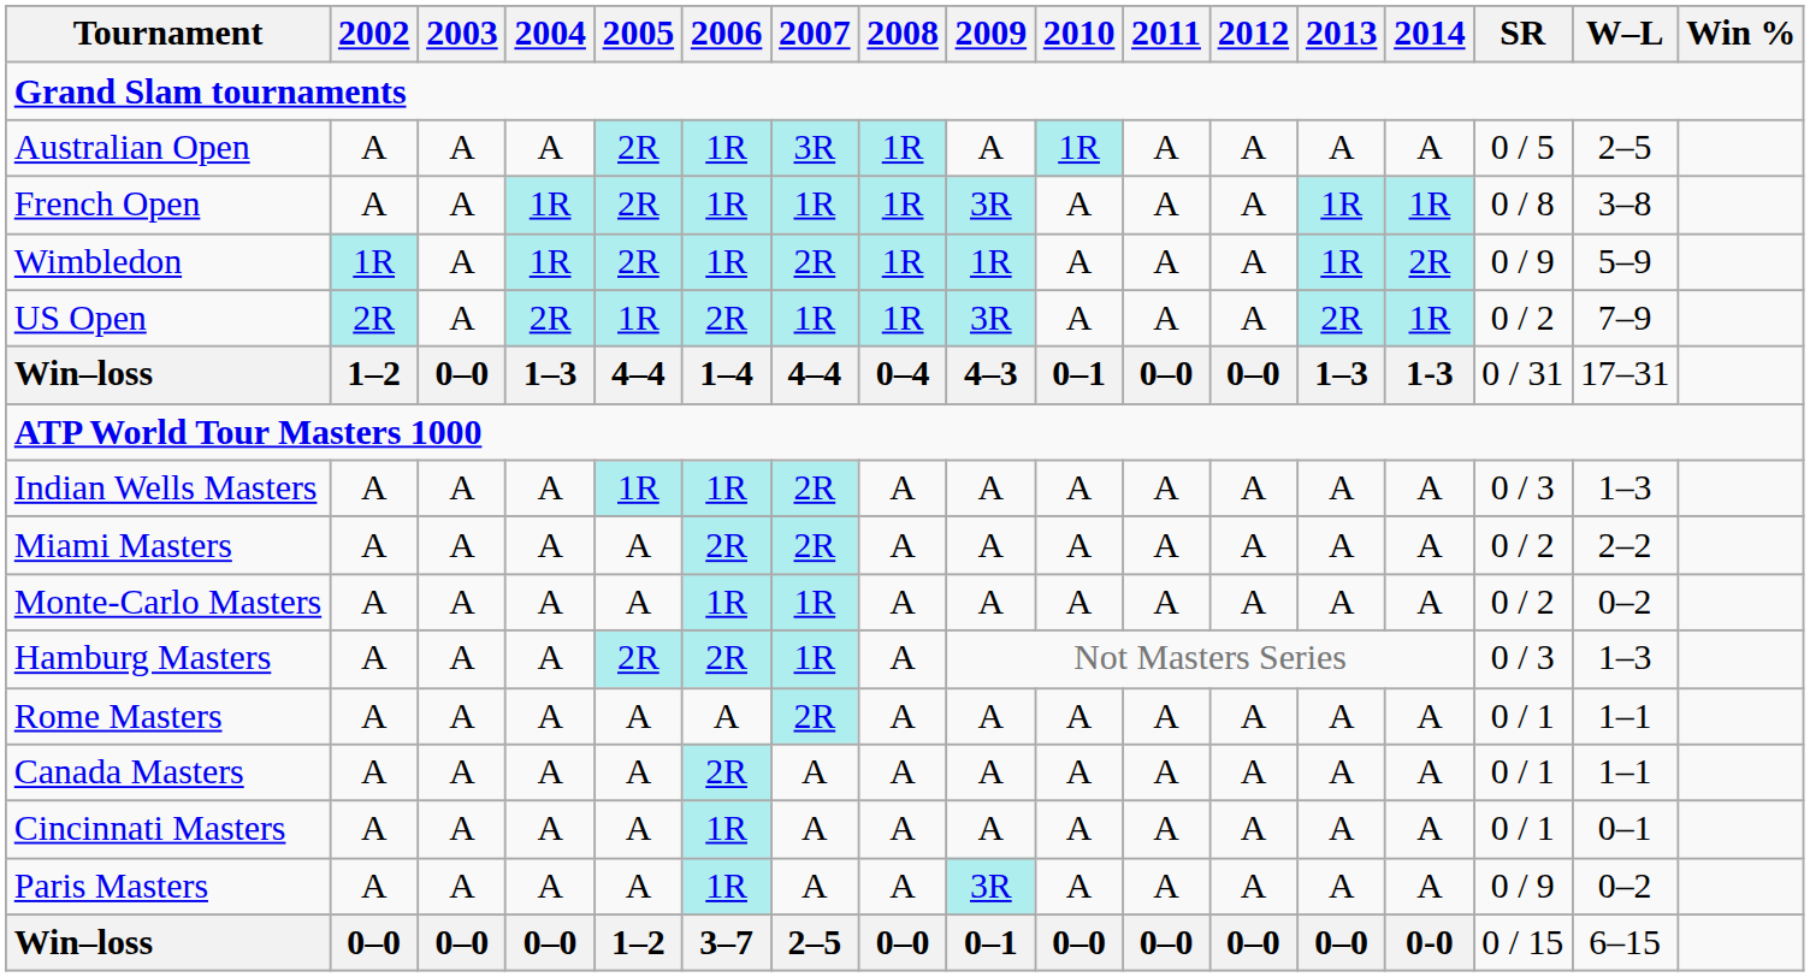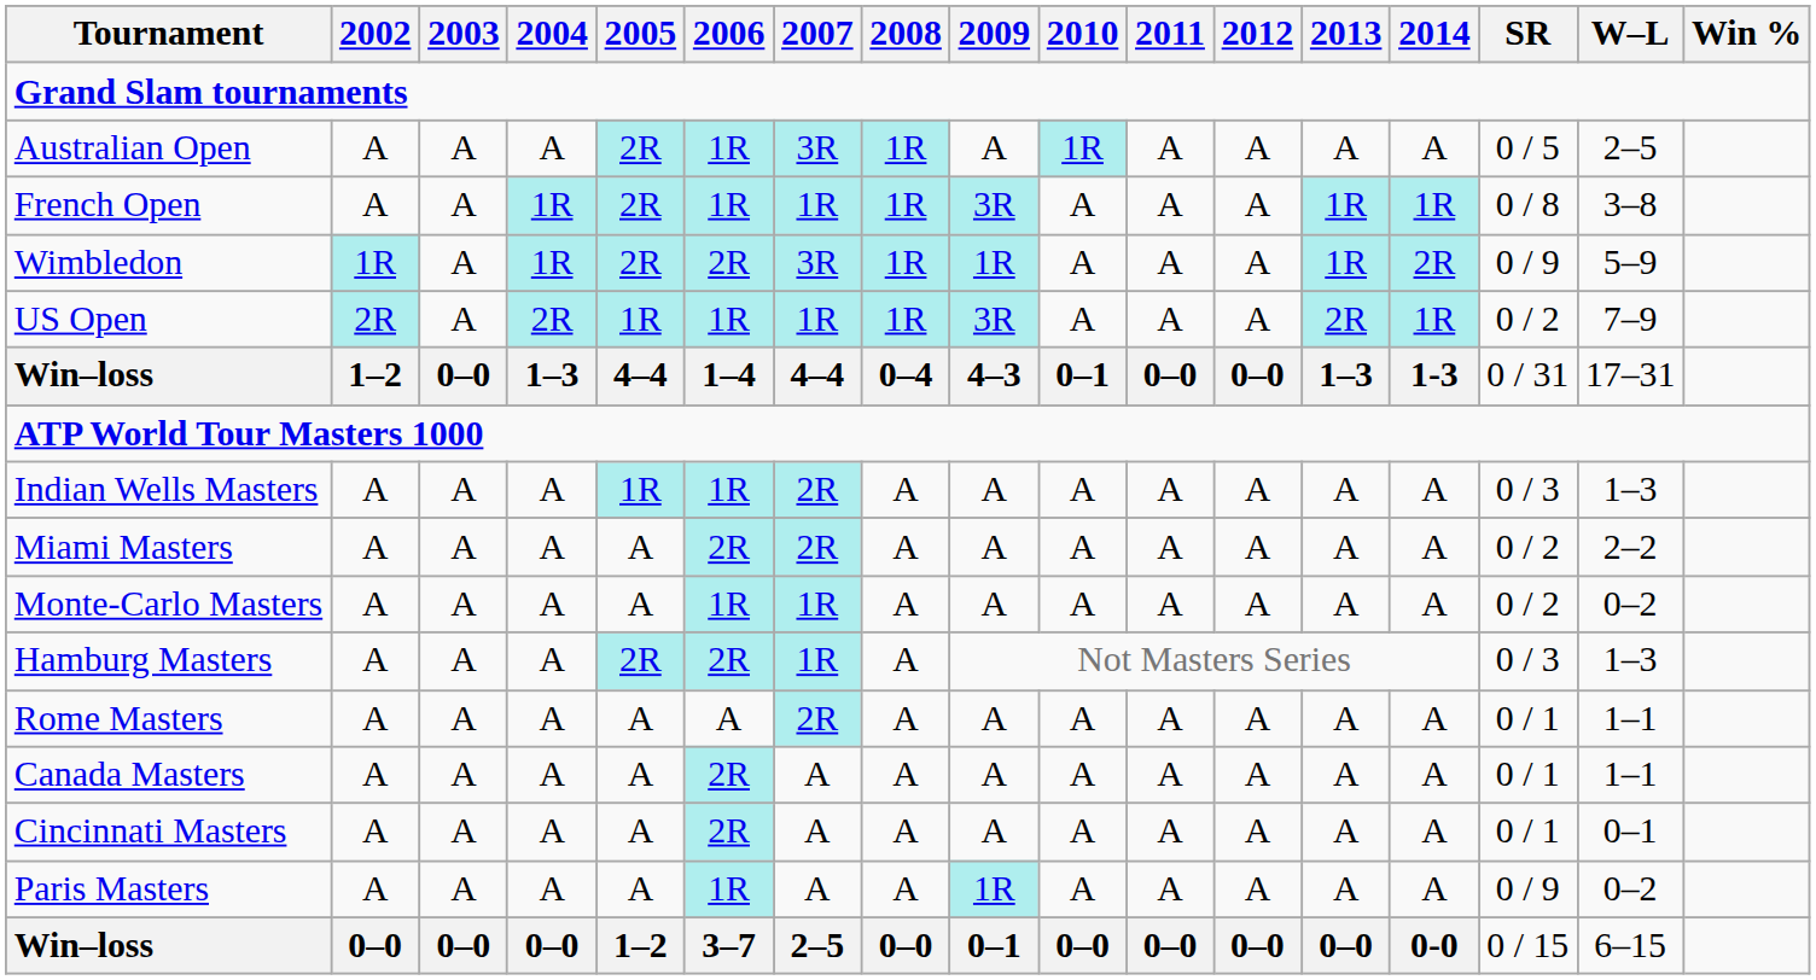Wimbledon | 2006: 1R -> 2R
Wimbledon | 2007: 2R -> 3R
US Open | 2006: 2R -> 1R
Cincinnati Masters | 2006: 1R -> 2R
Paris Masters | 2009: 3R -> 1R
